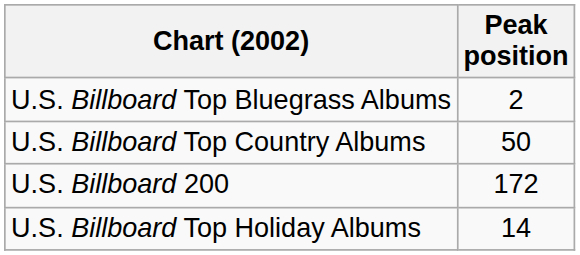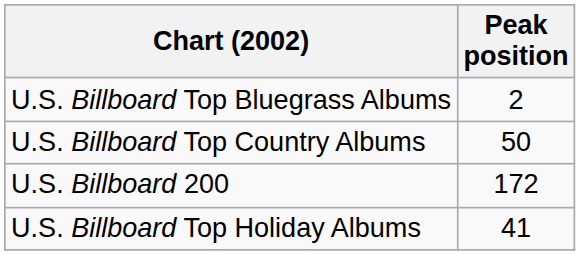U.S. Billboard Top Holiday Albums | Peak position: 14 -> 41
